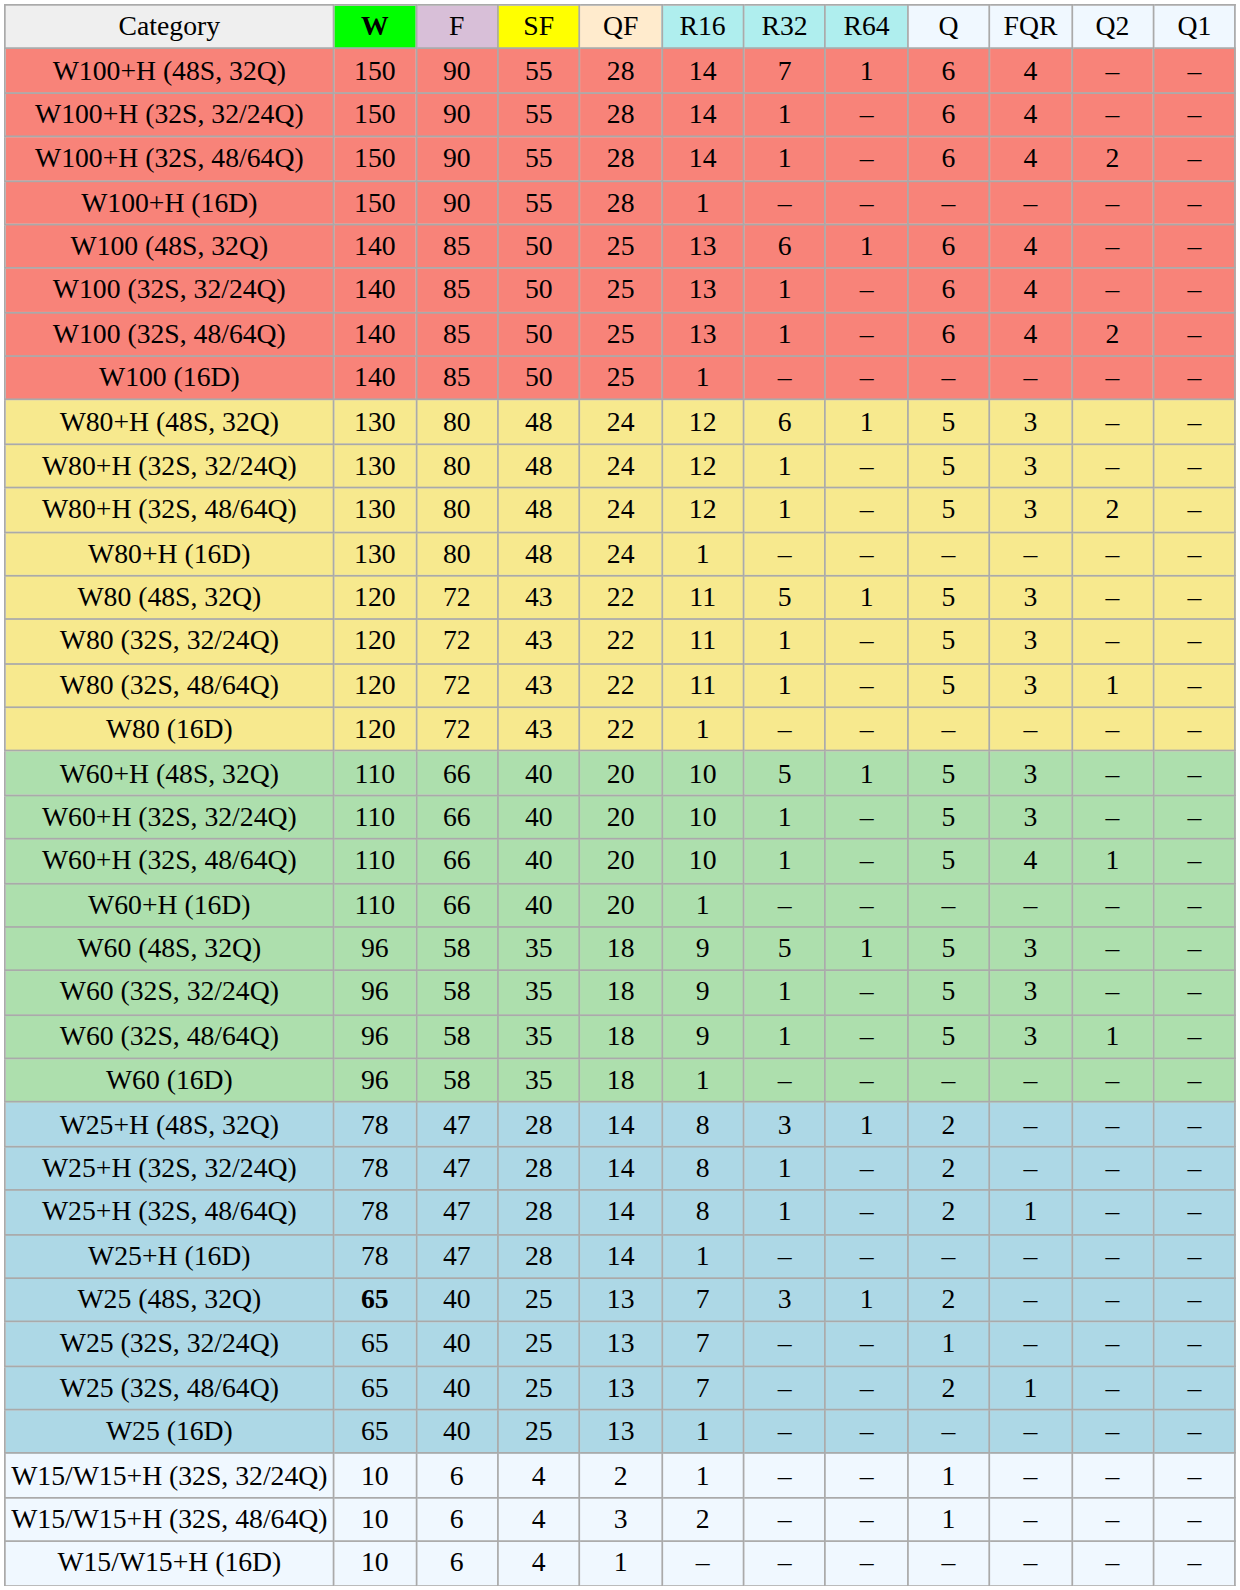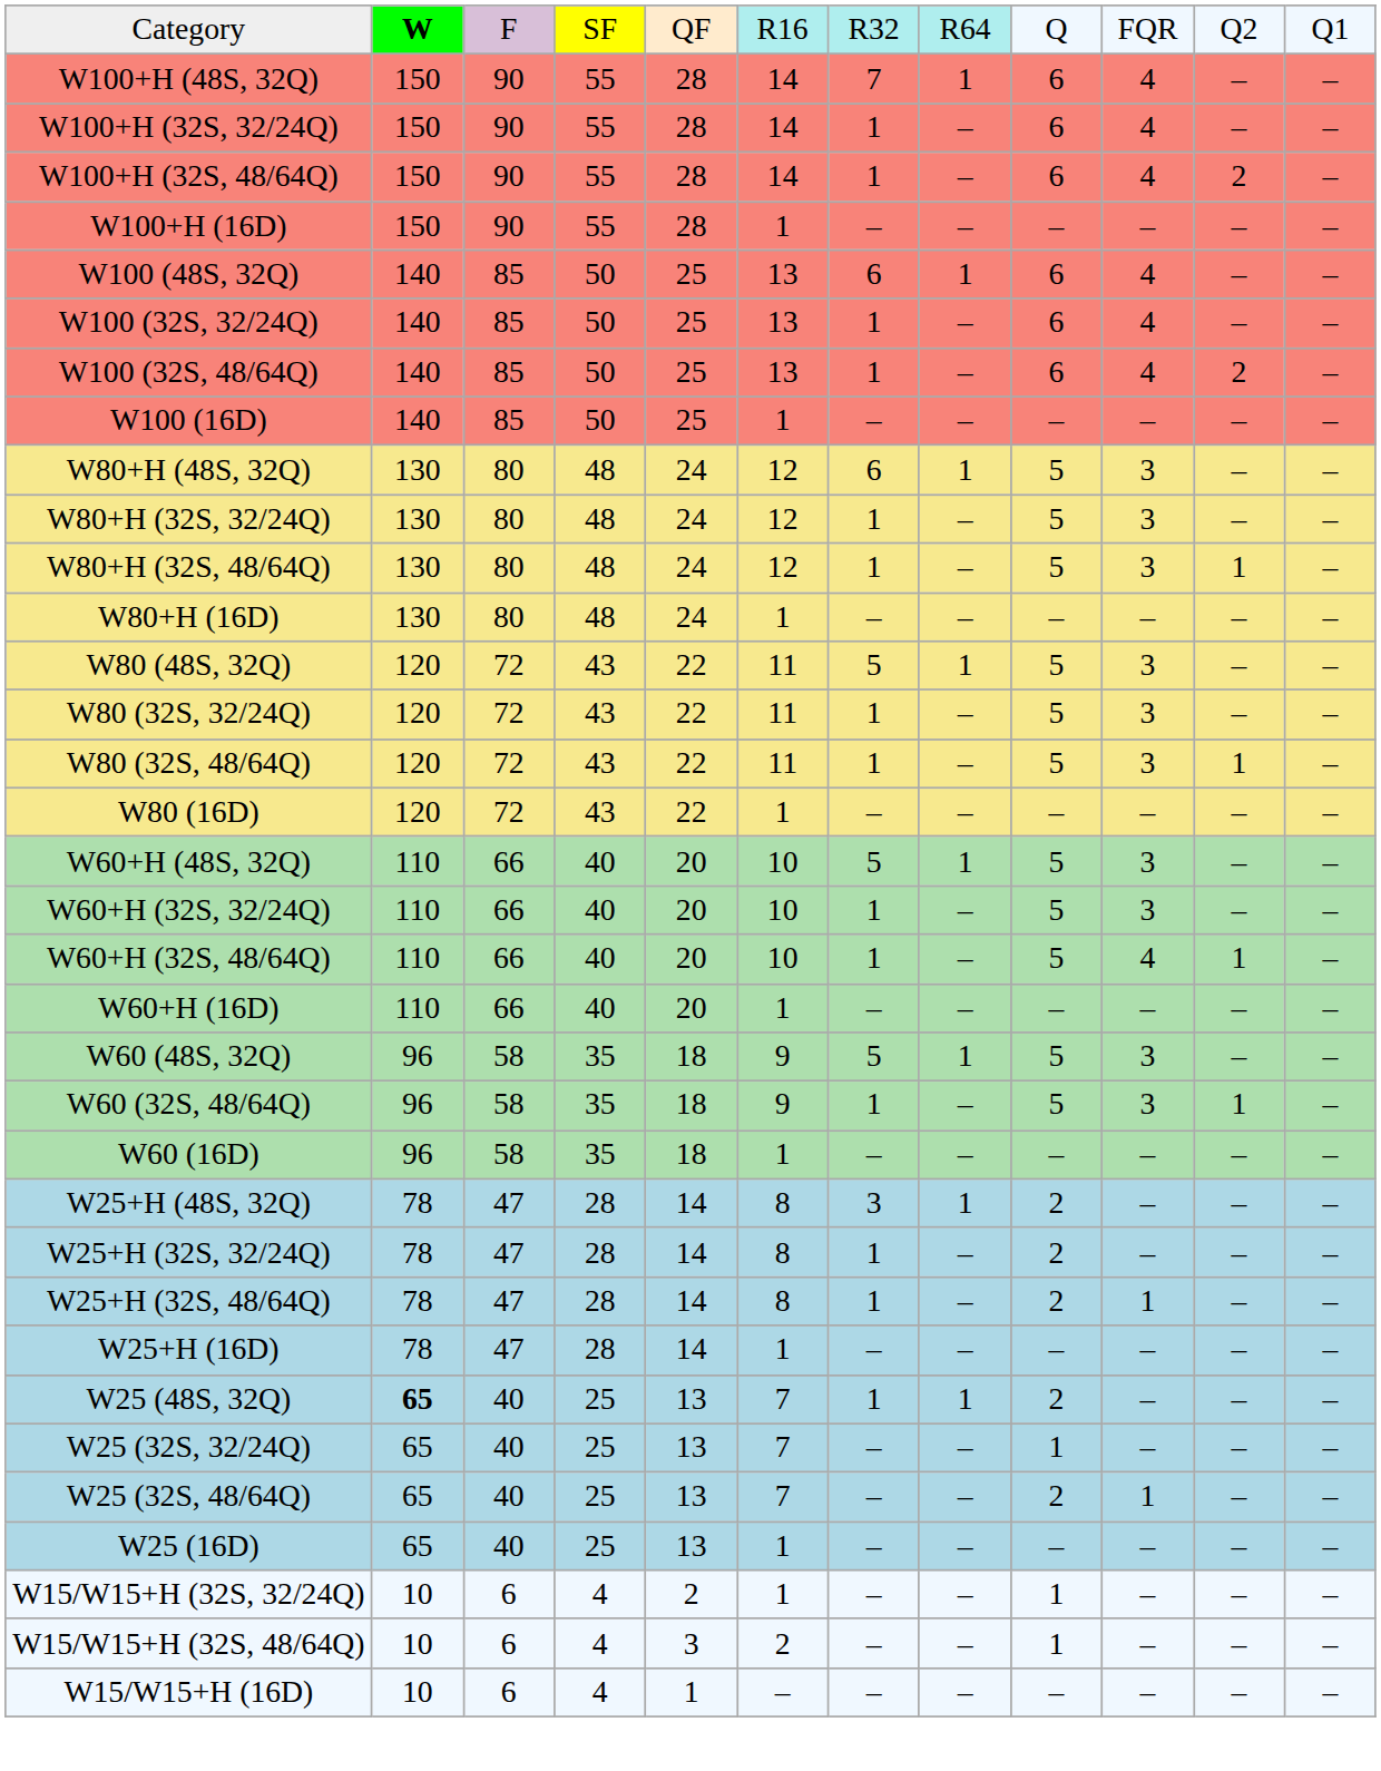W80+H (32S, 48/64Q) | column 11: 2 -> 1
- row: W60 (32S, 32/24Q) | 96 | 58 | 35 | 18 | 9 | 1 | – | 5 | 3 | – | –
W25 (48S, 32Q) | column 7: 3 -> 1
